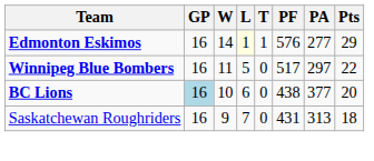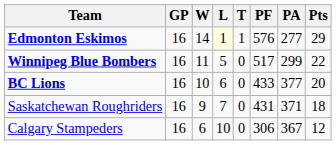Winnipeg Blue Bombers | PA: 297 -> 299
BC Lions | GP: lightblue background -> no background
BC Lions | PF: 438 -> 433
Saskatchewan Roughriders | PA: 313 -> 371
+ row: Calgary Stampeders | 16 | 6 | 10 | 0 | 306 | 367 | 12
